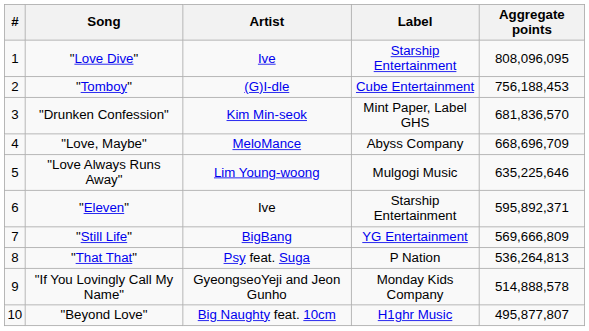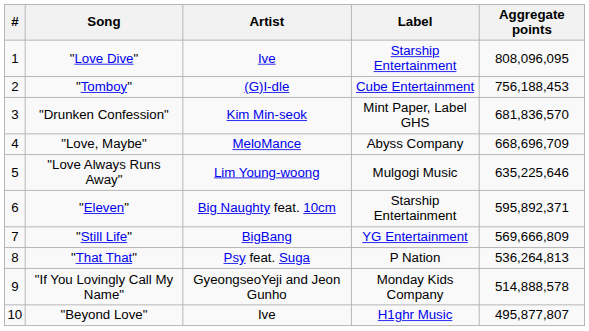"Eleven" | Artist: Ive -> Big Naughty feat. 10cm
"Beyond Love" | Artist: Big Naughty feat. 10cm -> Ive
